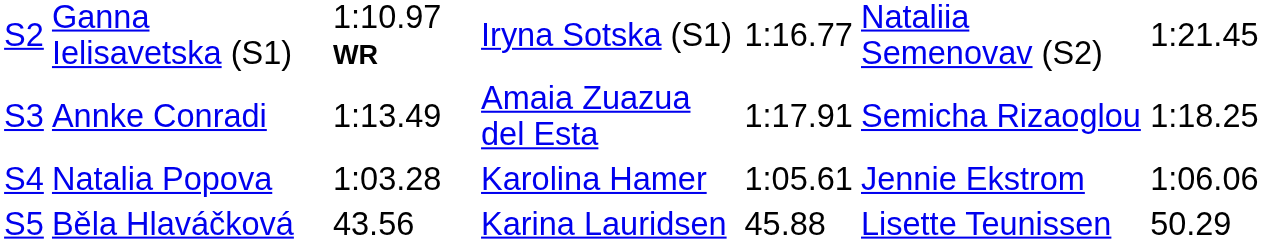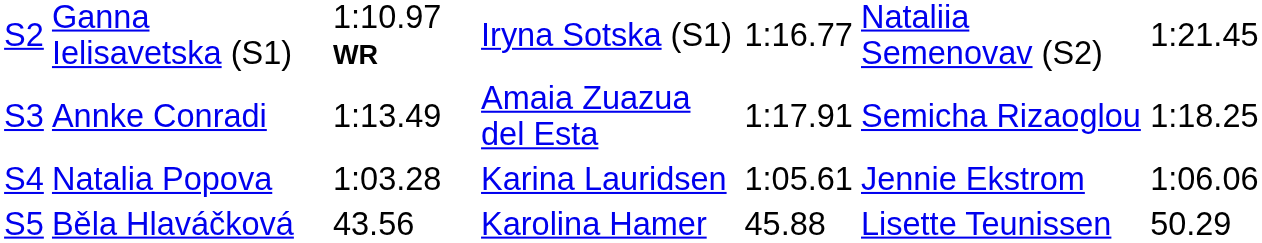Natalia Popova | column 4: Karolina Hamer -> Karina Lauridsen
Běla Hlaváčková | column 4: Karina Lauridsen -> Karolina Hamer
